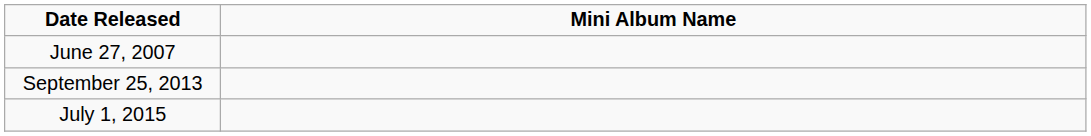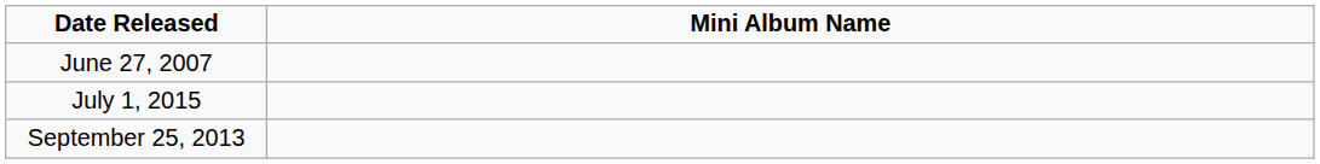rows swapped: September 25, 2013 <-> July 1, 2015
